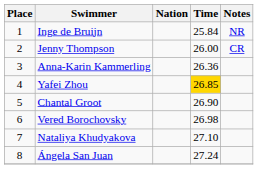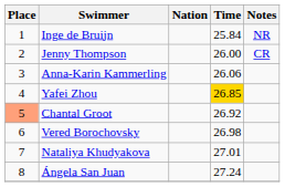Anna-Karin Kammerling | Time: 26.36 -> 26.06
Chantal Groot | Place: no background -> lightsalmon background
Chantal Groot | Time: 26.90 -> 26.92
Nataliya Khudyakova | Time: 27.10 -> 27.01
